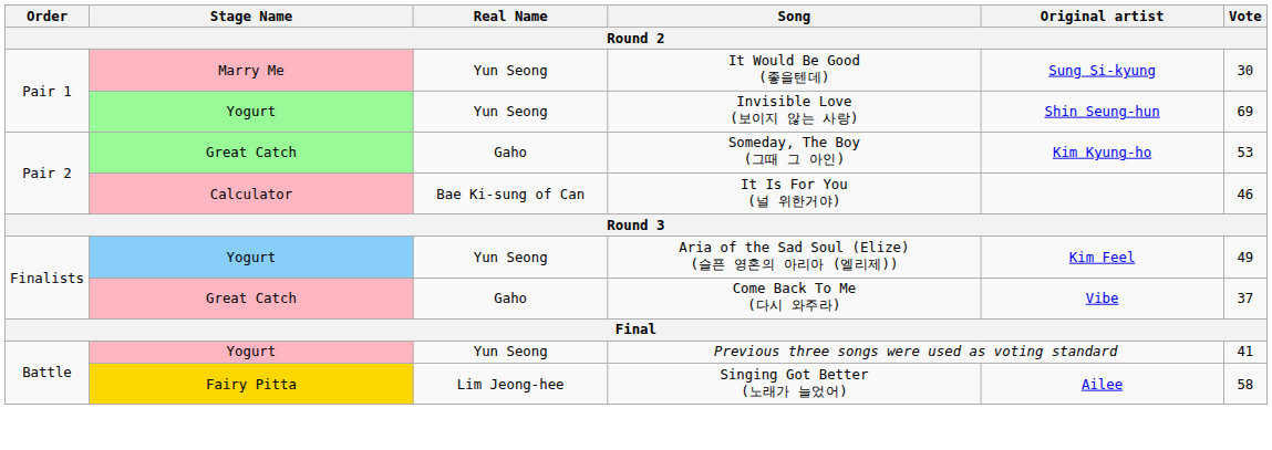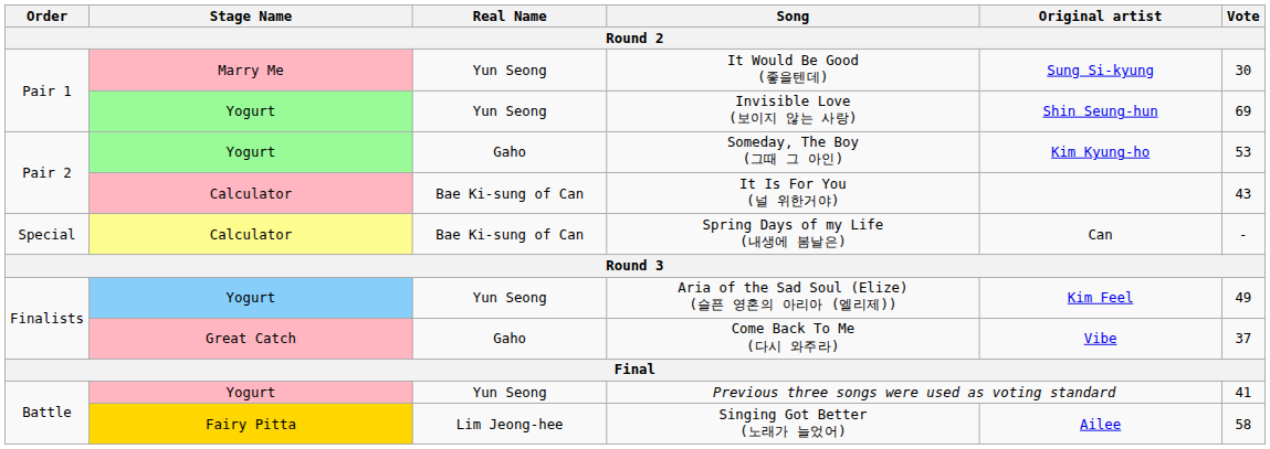Someday, The Boy (그때 그 아인) | Stage Name: Great Catch -> Yogurt
It Is For You (널 위한거야) | Vote: 46 -> 43
+ row: Special | Calculator | Bae Ki-sung of Can | Spring Days of my Life (내생에 봄날은) | Can | -
